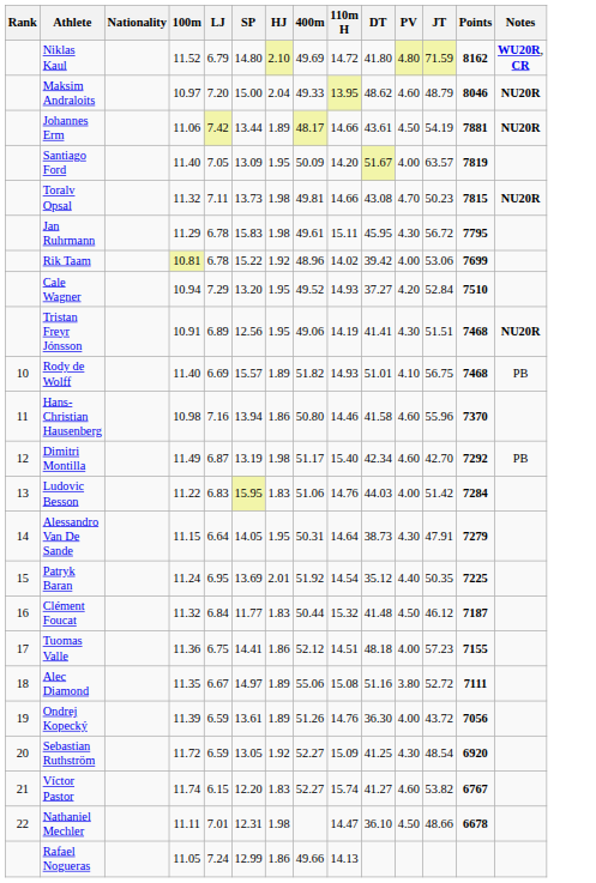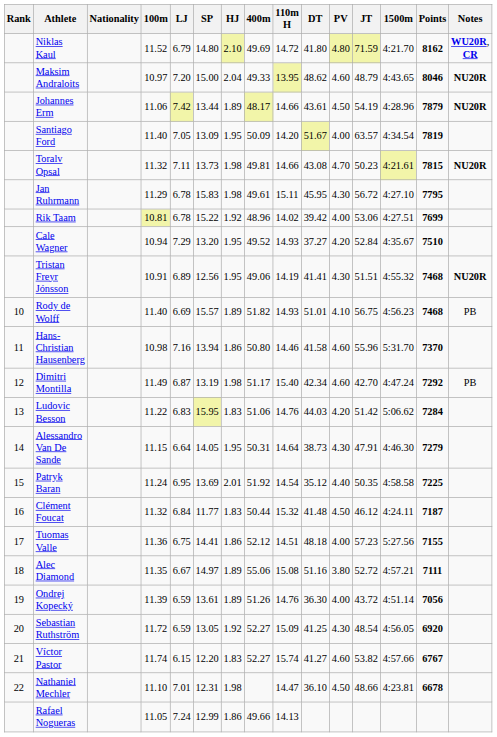+ column: 1500m | 4:21.70 | 4:43.65 | 4:28.96 | 4:34.54 | 4:21.61 | 4:27.10 | 4:27.51 | 4:35.67 | 4:55.32 | 4:56.23 | 5:31.70 | 4:47.24 | 5:06.62 | 4:46.30 | 4:58.58 | 4:24.11 | 5:27.56 | 4:57.21 | 4:51.14 | 4:56.05 | 4:57.66 | 4:23.81
Johannes Erm | Points: 7881 -> 7879
Ludovic Besson | PV: 4.00 -> 4.20
Nathaniel Mechler | 100m: 11.11 -> 11.10
